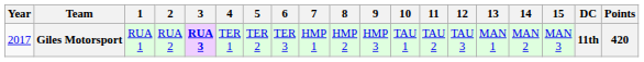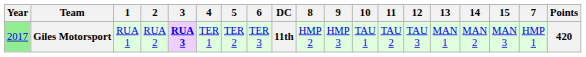columns swapped: 7 <-> DC
Giles Motorsport | Year: no background -> lightgreen background
